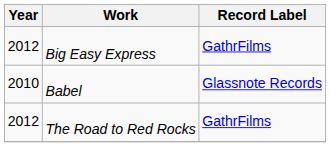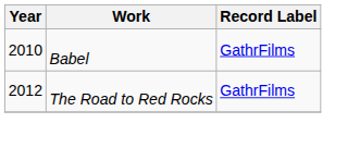- row: 2012 | Big Easy Express | GathrFilms
Babel | Record Label: Glassnote Records -> GathrFilms
